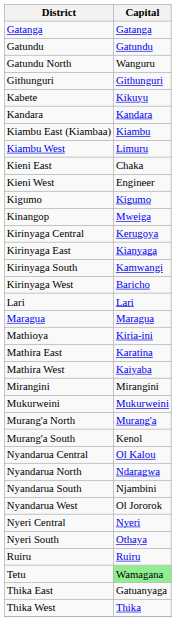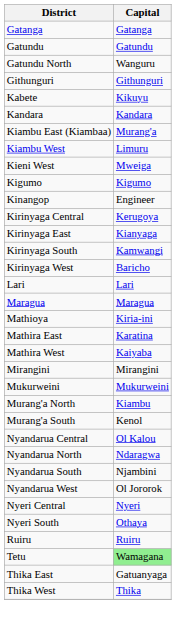Kiambu East (Kiambaa) | Capital: Kiambu -> Murang'a
- row: Kieni East | Chaka
Kieni West | Capital: Engineer -> Mweiga
Kinangop | Capital: Mweiga -> Engineer
Murang'a North | Capital: Murang'a -> Kiambu
